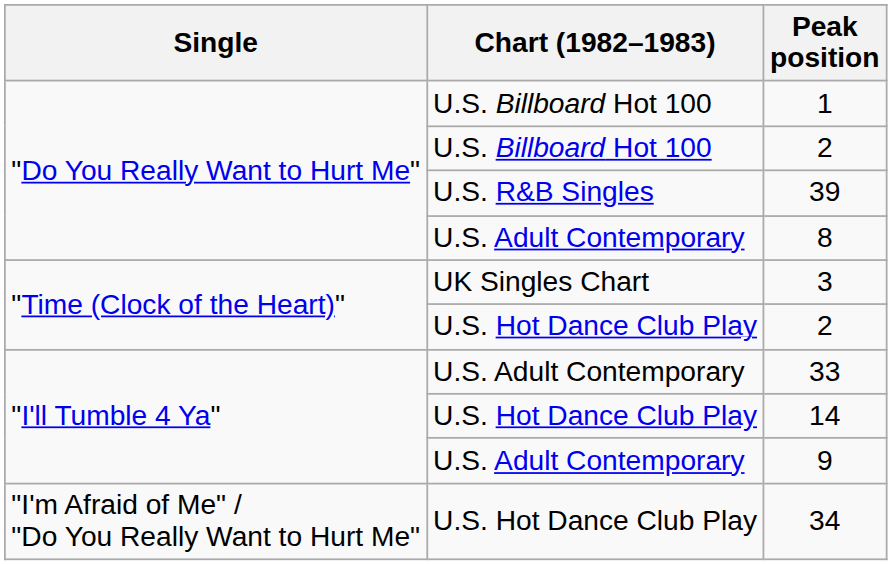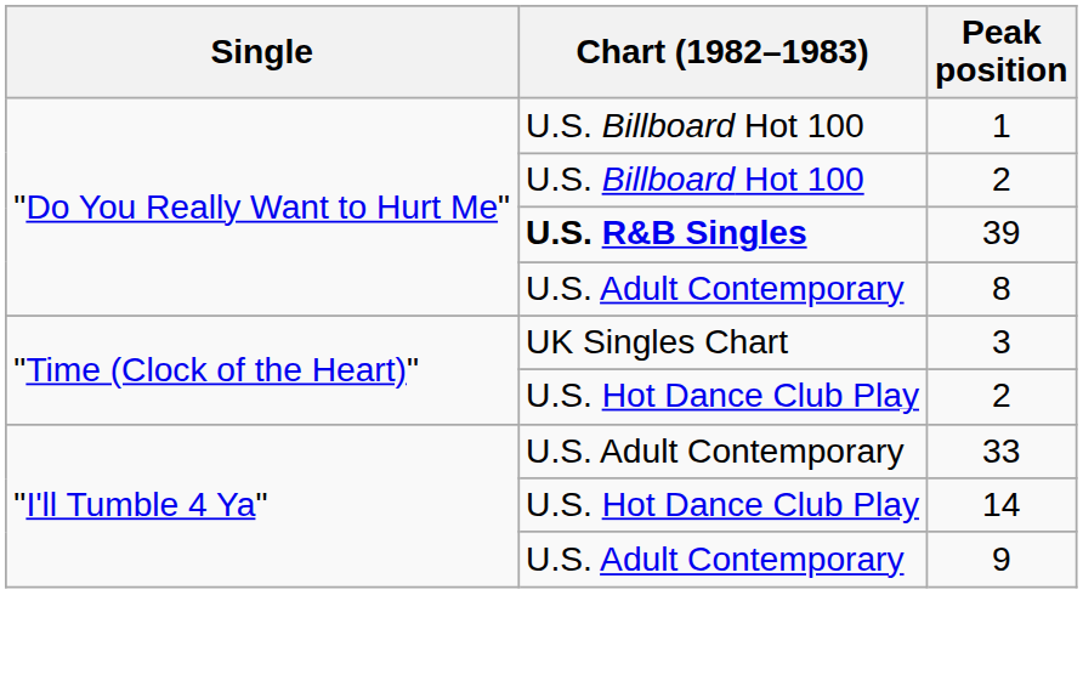39 | Chart (1982–1983): normal -> bold
- row: "I'm Afraid of Me" / "Do You Really Want to Hurt Me" | U.S. Hot Dance Club Play | 34
